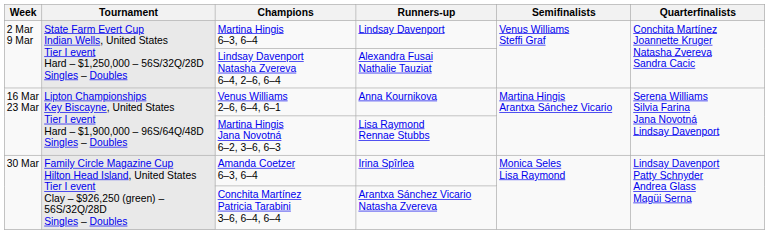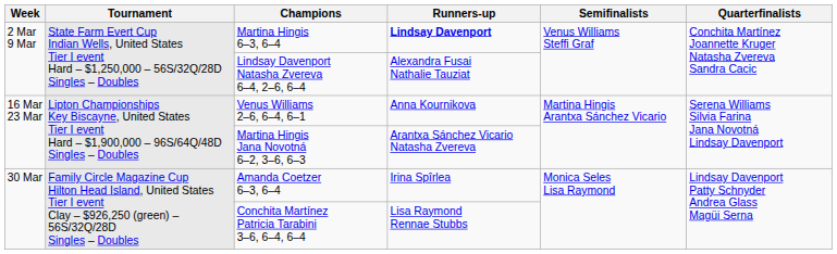Martina Hingis 6–3, 6–4 | Runners-up: normal -> bold
Martina Hingis Jana Novotná 6–2, 3–6, 6–3 | Runners-up: Lisa Raymond Rennae Stubbs -> Arantxa Sánchez Vicario Natasha Zvereva
Conchita Martínez Patricia Tarabini 3–6, 6–4, 6–4 | Runners-up: Arantxa Sánchez Vicario Natasha Zvereva -> Lisa Raymond Rennae Stubbs
